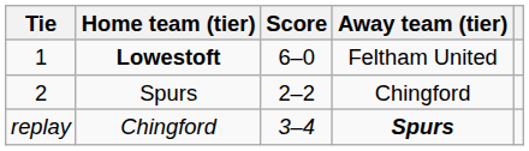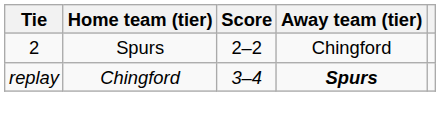- row: 1 | Lowestoft | 6–0 | Feltham United
